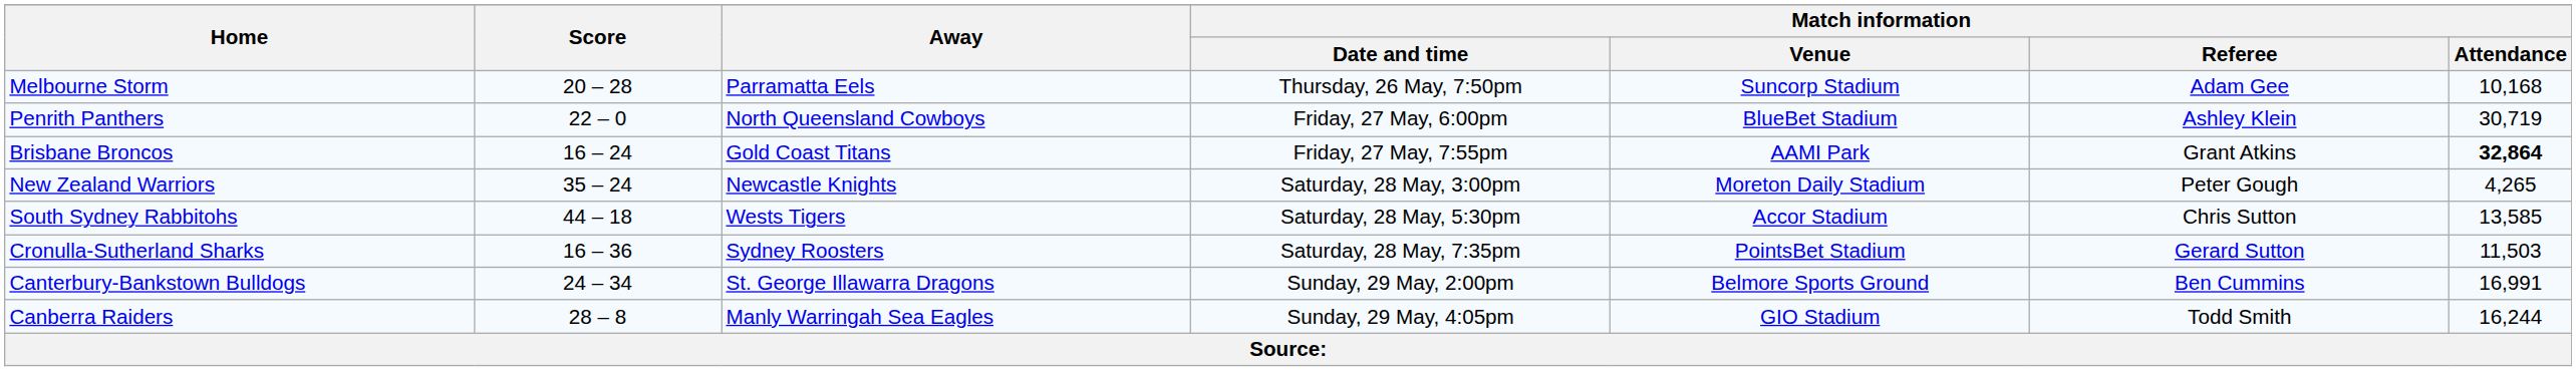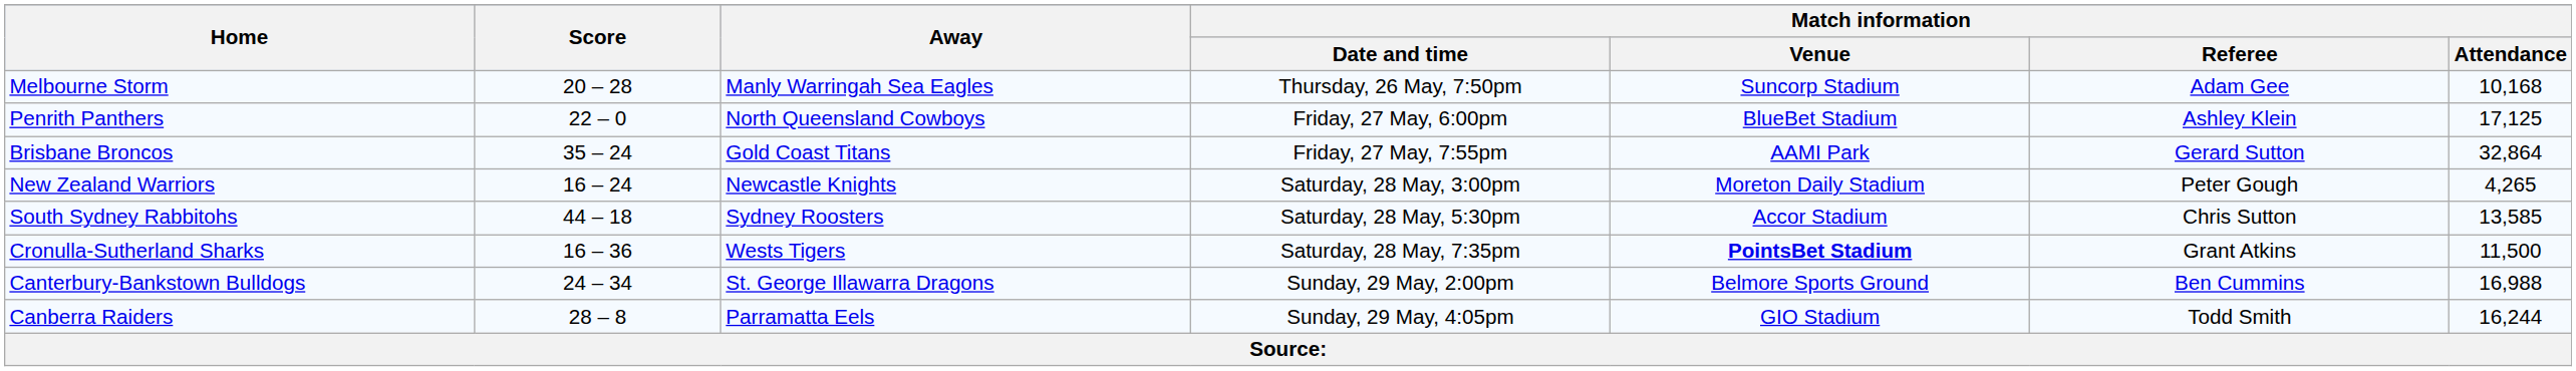Melbourne Storm | Away: Parramatta Eels -> Manly Warringah Sea Eagles
Penrith Panthers | Match information / Attendance: 30,719 -> 17,125
Brisbane Broncos | Score: 16 – 24 -> 35 – 24
Brisbane Broncos | Match information / Referee: Grant Atkins -> Gerard Sutton
Brisbane Broncos | Match information / Attendance: bold -> normal
New Zealand Warriors | Score: 35 – 24 -> 16 – 24
South Sydney Rabbitohs | Away: Wests Tigers -> Sydney Roosters
Cronulla-Sutherland Sharks | Away: Sydney Roosters -> Wests Tigers
Cronulla-Sutherland Sharks | Match information / Venue: normal -> bold
Cronulla-Sutherland Sharks | Match information / Referee: Gerard Sutton -> Grant Atkins
Cronulla-Sutherland Sharks | Match information / Attendance: 11,503 -> 11,500
Canterbury-Bankstown Bulldogs | Match information / Attendance: 16,991 -> 16,988
Canberra Raiders | Away: Manly Warringah Sea Eagles -> Parramatta Eels
